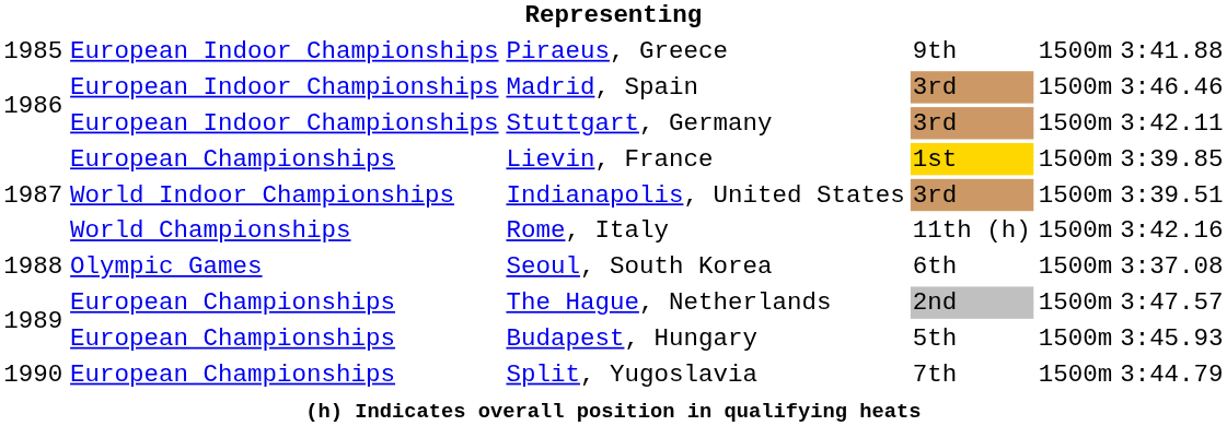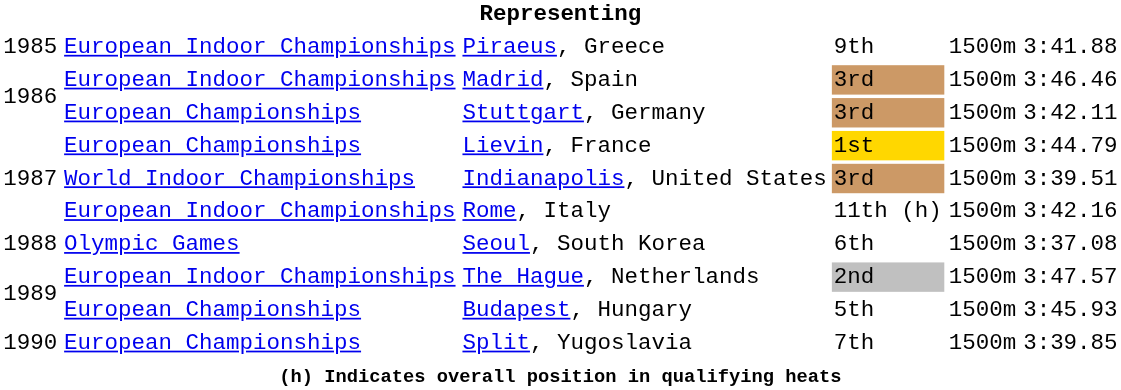Stuttgart, Germany | column 2: European Indoor Championships -> European Championships
Lievin, France | column 6: 3:39.85 -> 3:44.79
Rome, Italy | column 2: World Championships -> European Indoor Championships
The Hague, Netherlands | column 2: European Championships -> European Indoor Championships
Split, Yugoslavia | column 6: 3:44.79 -> 3:39.85
